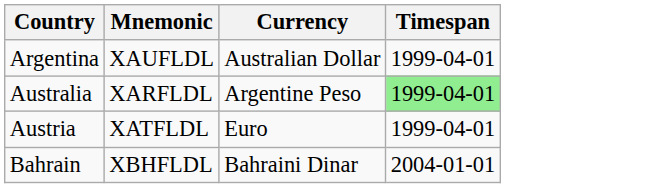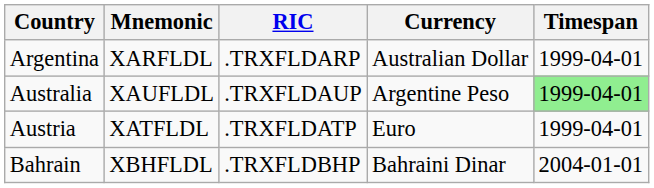+ column: RIC | .TRXFLDARP | .TRXFLDAUP | .TRXFLDATP | .TRXFLDBHP
Argentina | Mnemonic: XAUFLDL -> XARFLDL
Australia | Mnemonic: XARFLDL -> XAUFLDL
